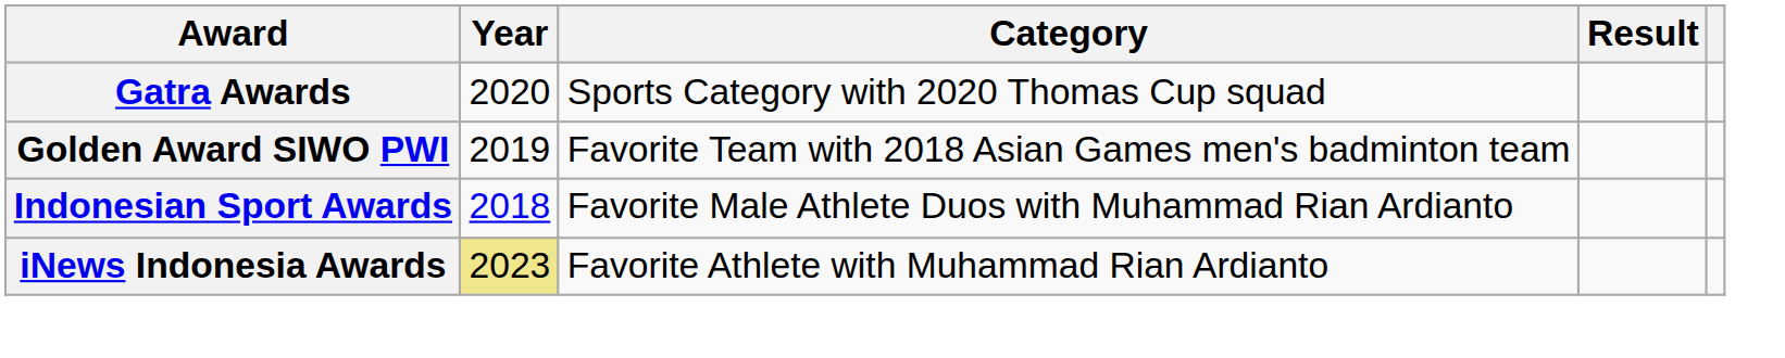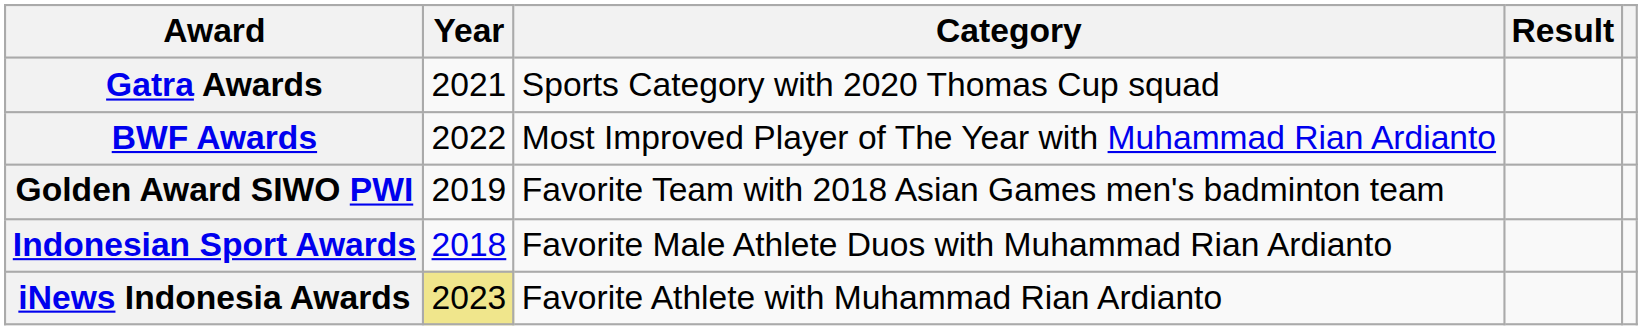Gatra Awards | Year: 2020 -> 2021
+ row: BWF Awards | 2022 | Most Improved Player of The Year with Muhammad Rian Ardianto
